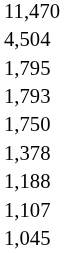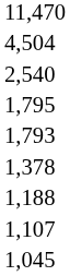+ row: 2,540
- row: 1,750
